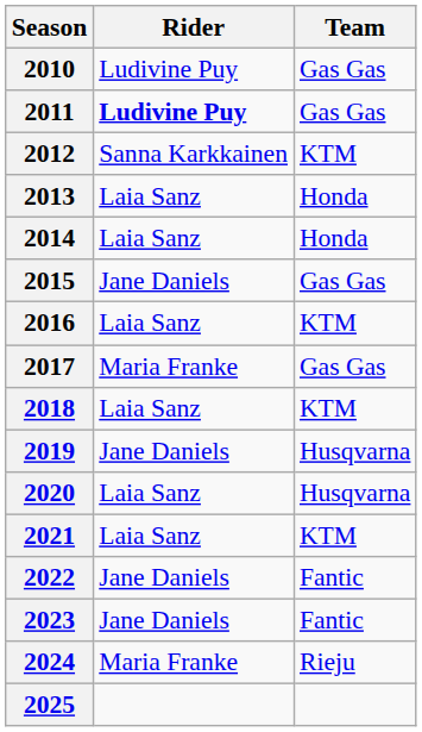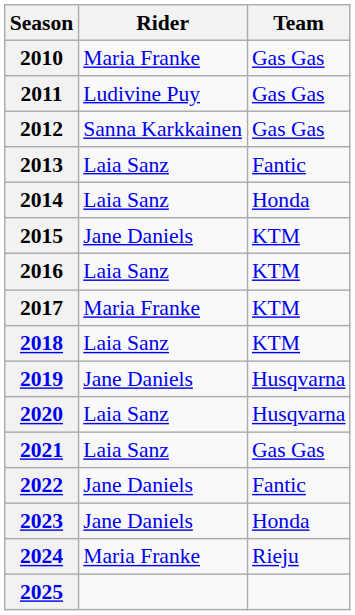2010 | Rider: Ludivine Puy -> Maria Franke
2011 | Rider: bold -> normal
2012 | Team: KTM -> Gas Gas
2013 | Team: Honda -> Fantic
2015 | Team: Gas Gas -> KTM
2017 | Team: Gas Gas -> KTM
2021 | Team: KTM -> Gas Gas
2023 | Team: Fantic -> Honda
